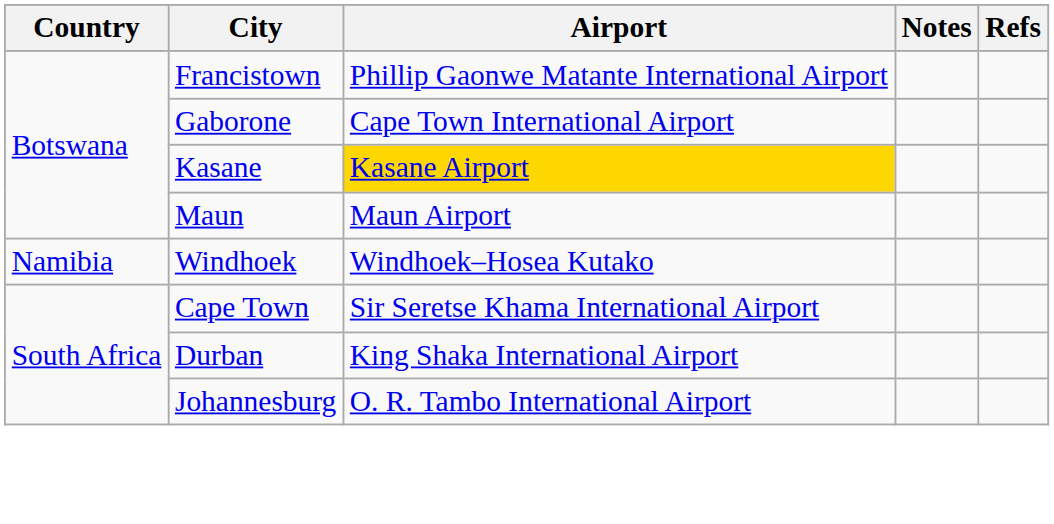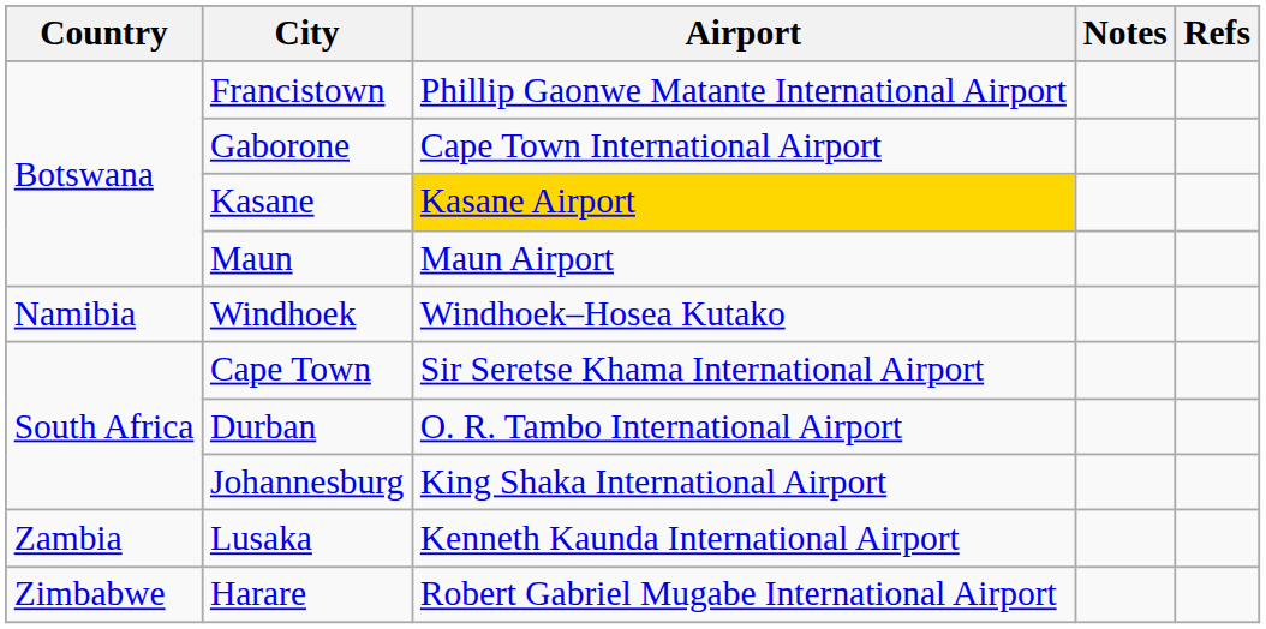Durban | Airport: King Shaka International Airport -> O. R. Tambo International Airport
Johannesburg | Airport: O. R. Tambo International Airport -> King Shaka International Airport
+ row: Zambia | Lusaka | Kenneth Kaunda International Airport
+ row: Zimbabwe | Harare | Robert Gabriel Mugabe International Airport
